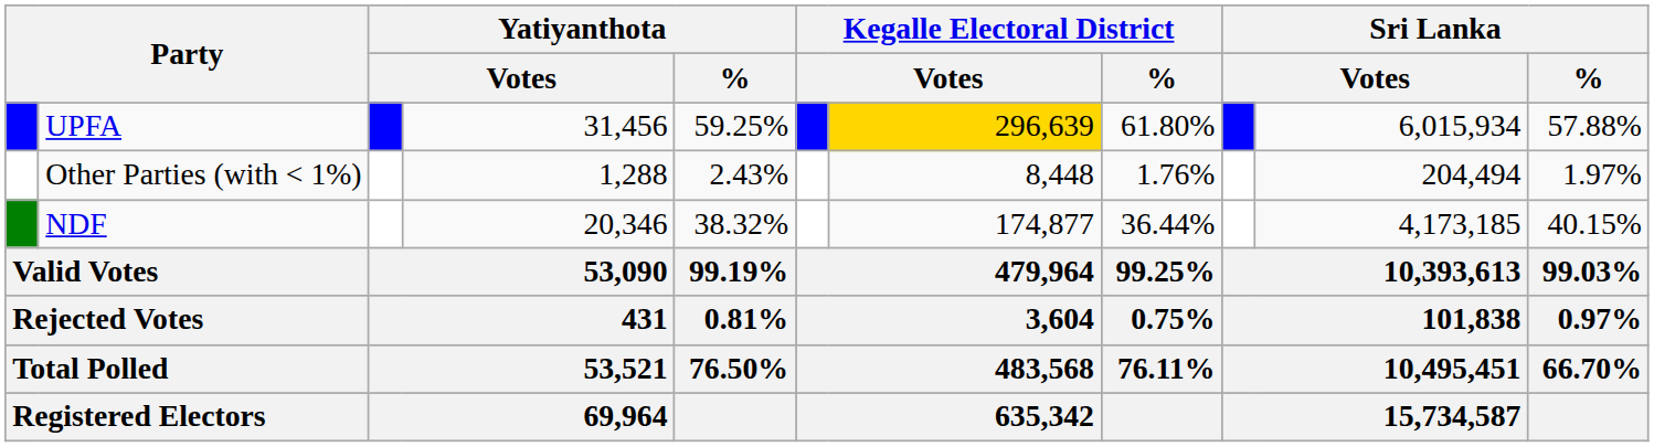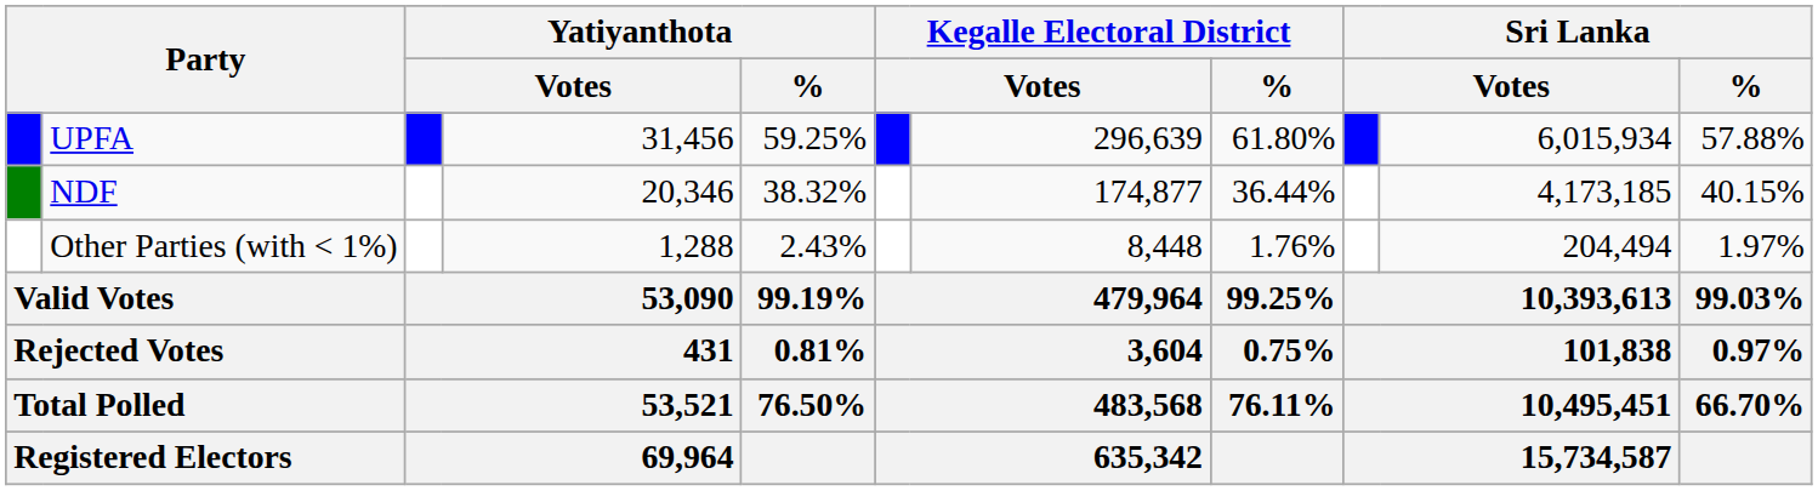UPFA | column 7: gold background -> no background
rows swapped: NDF <-> Other Parties (with < 1%)
